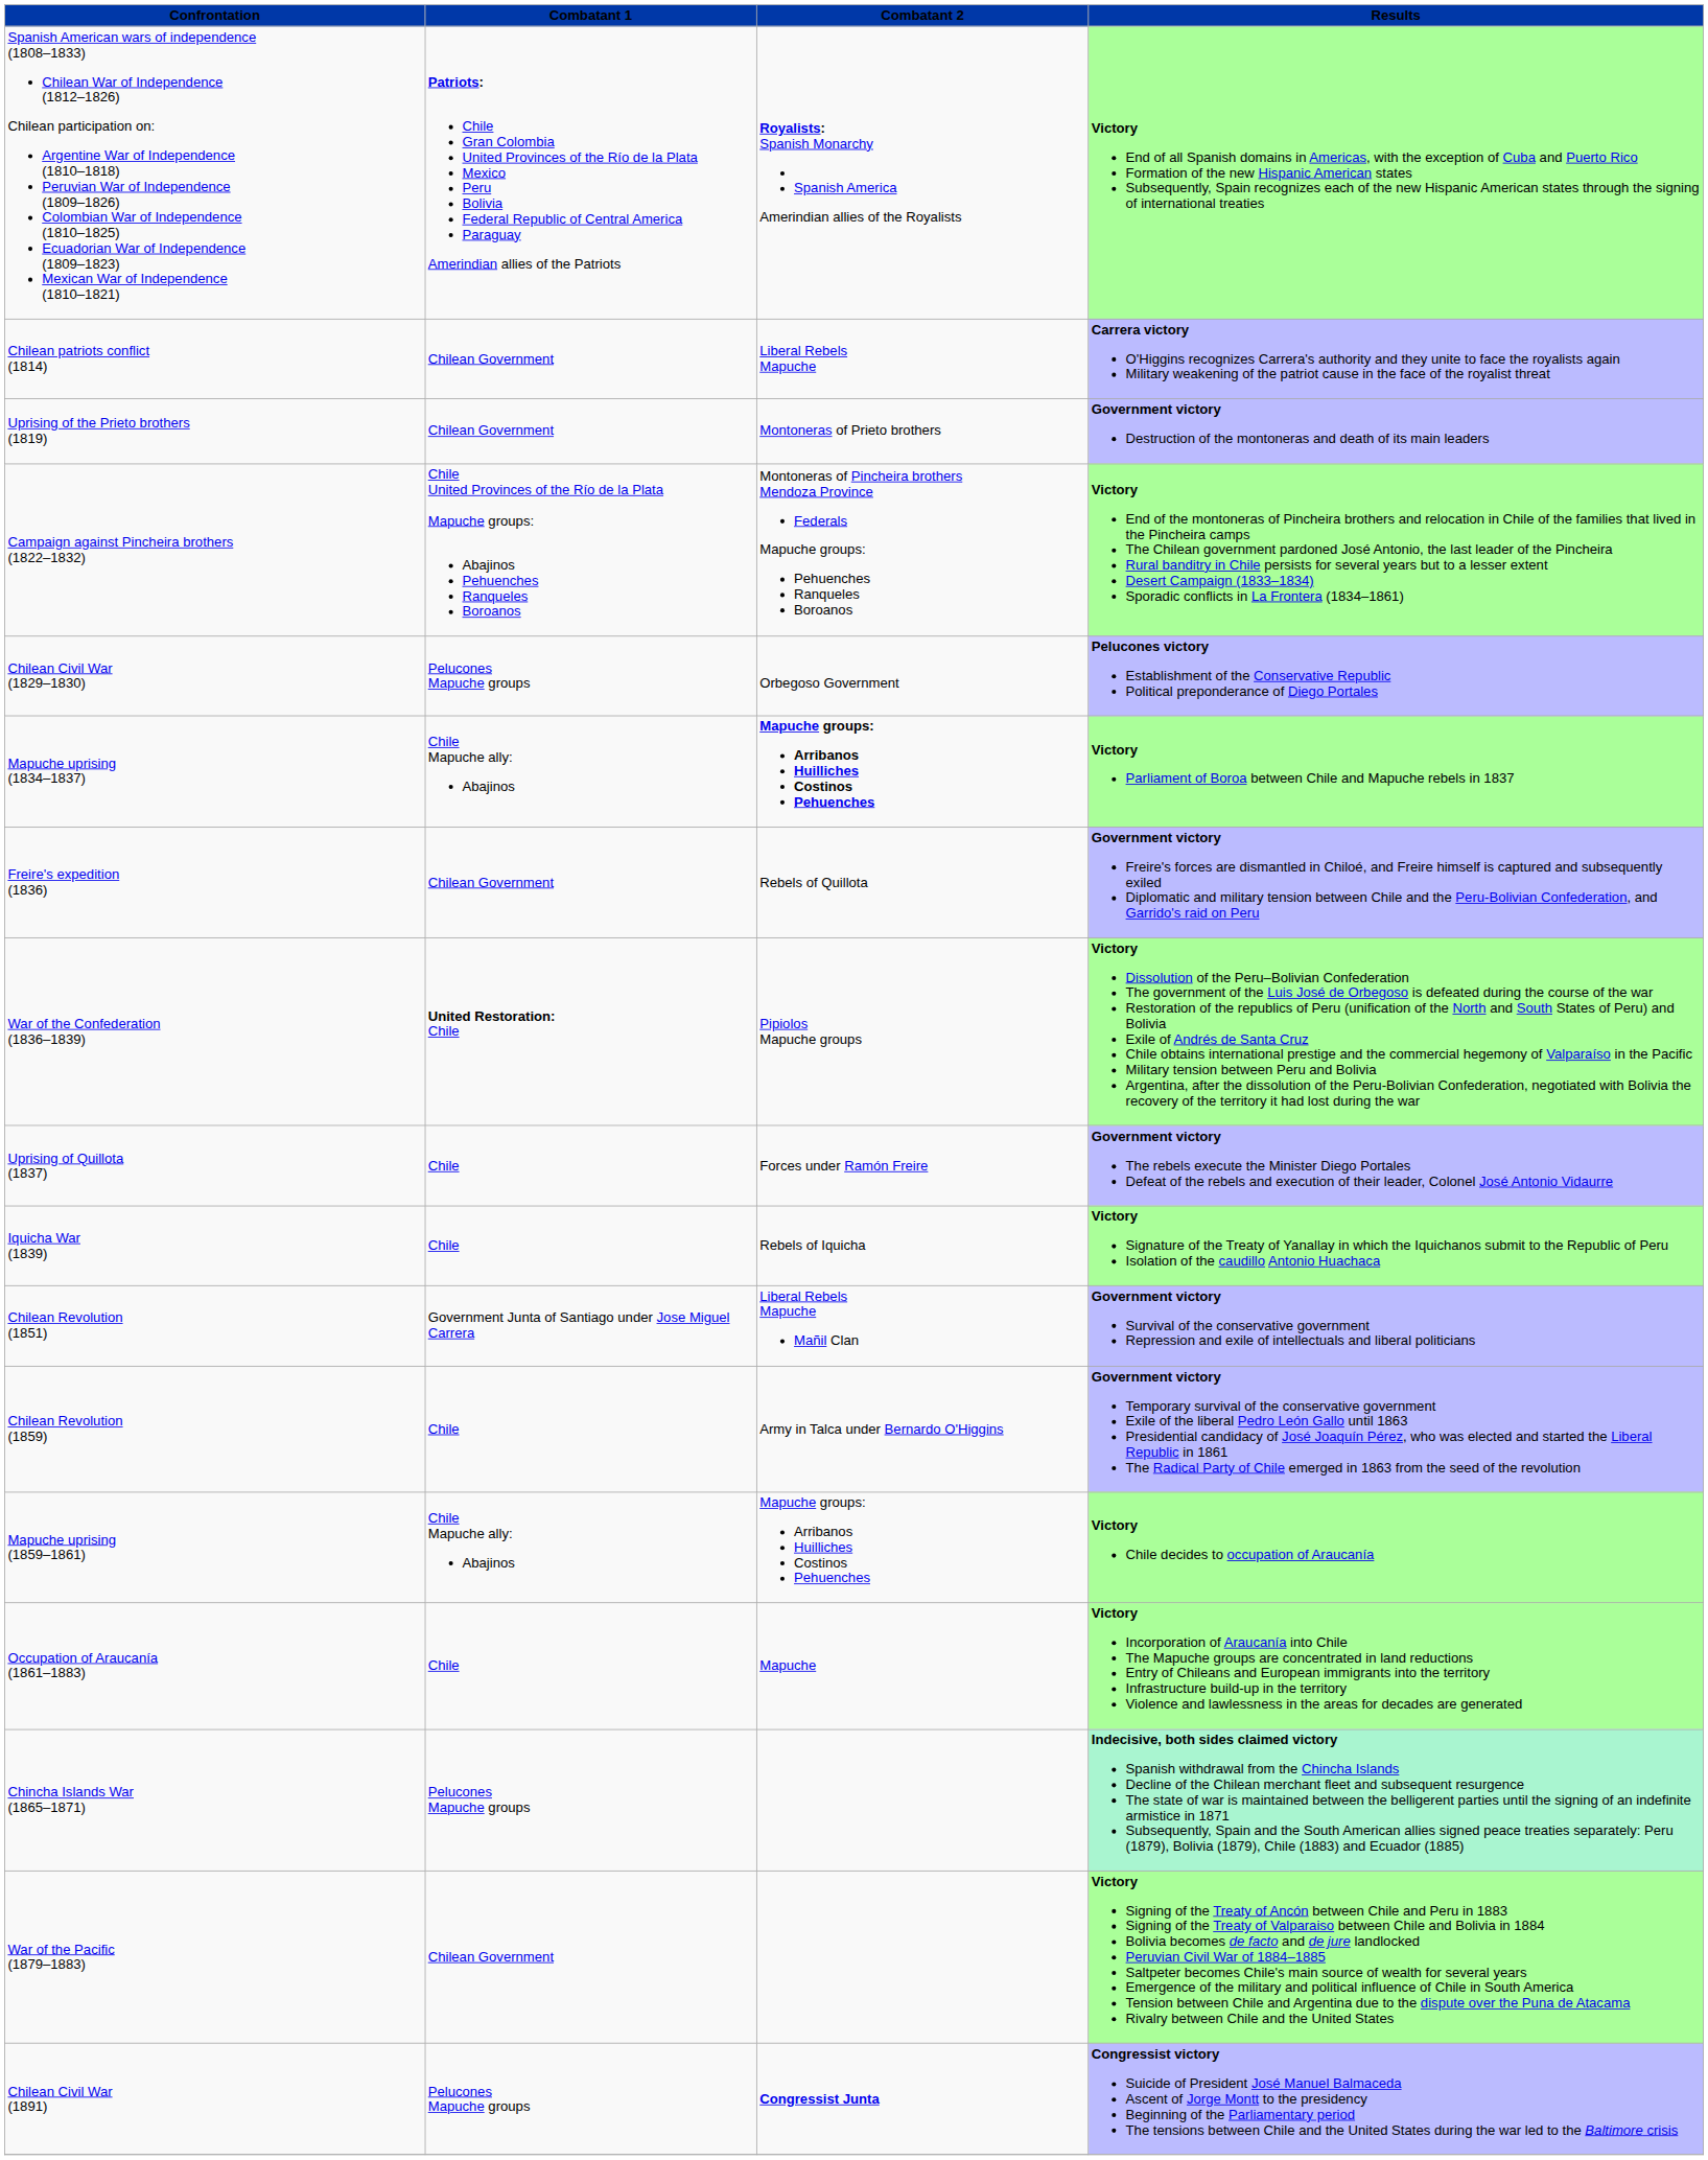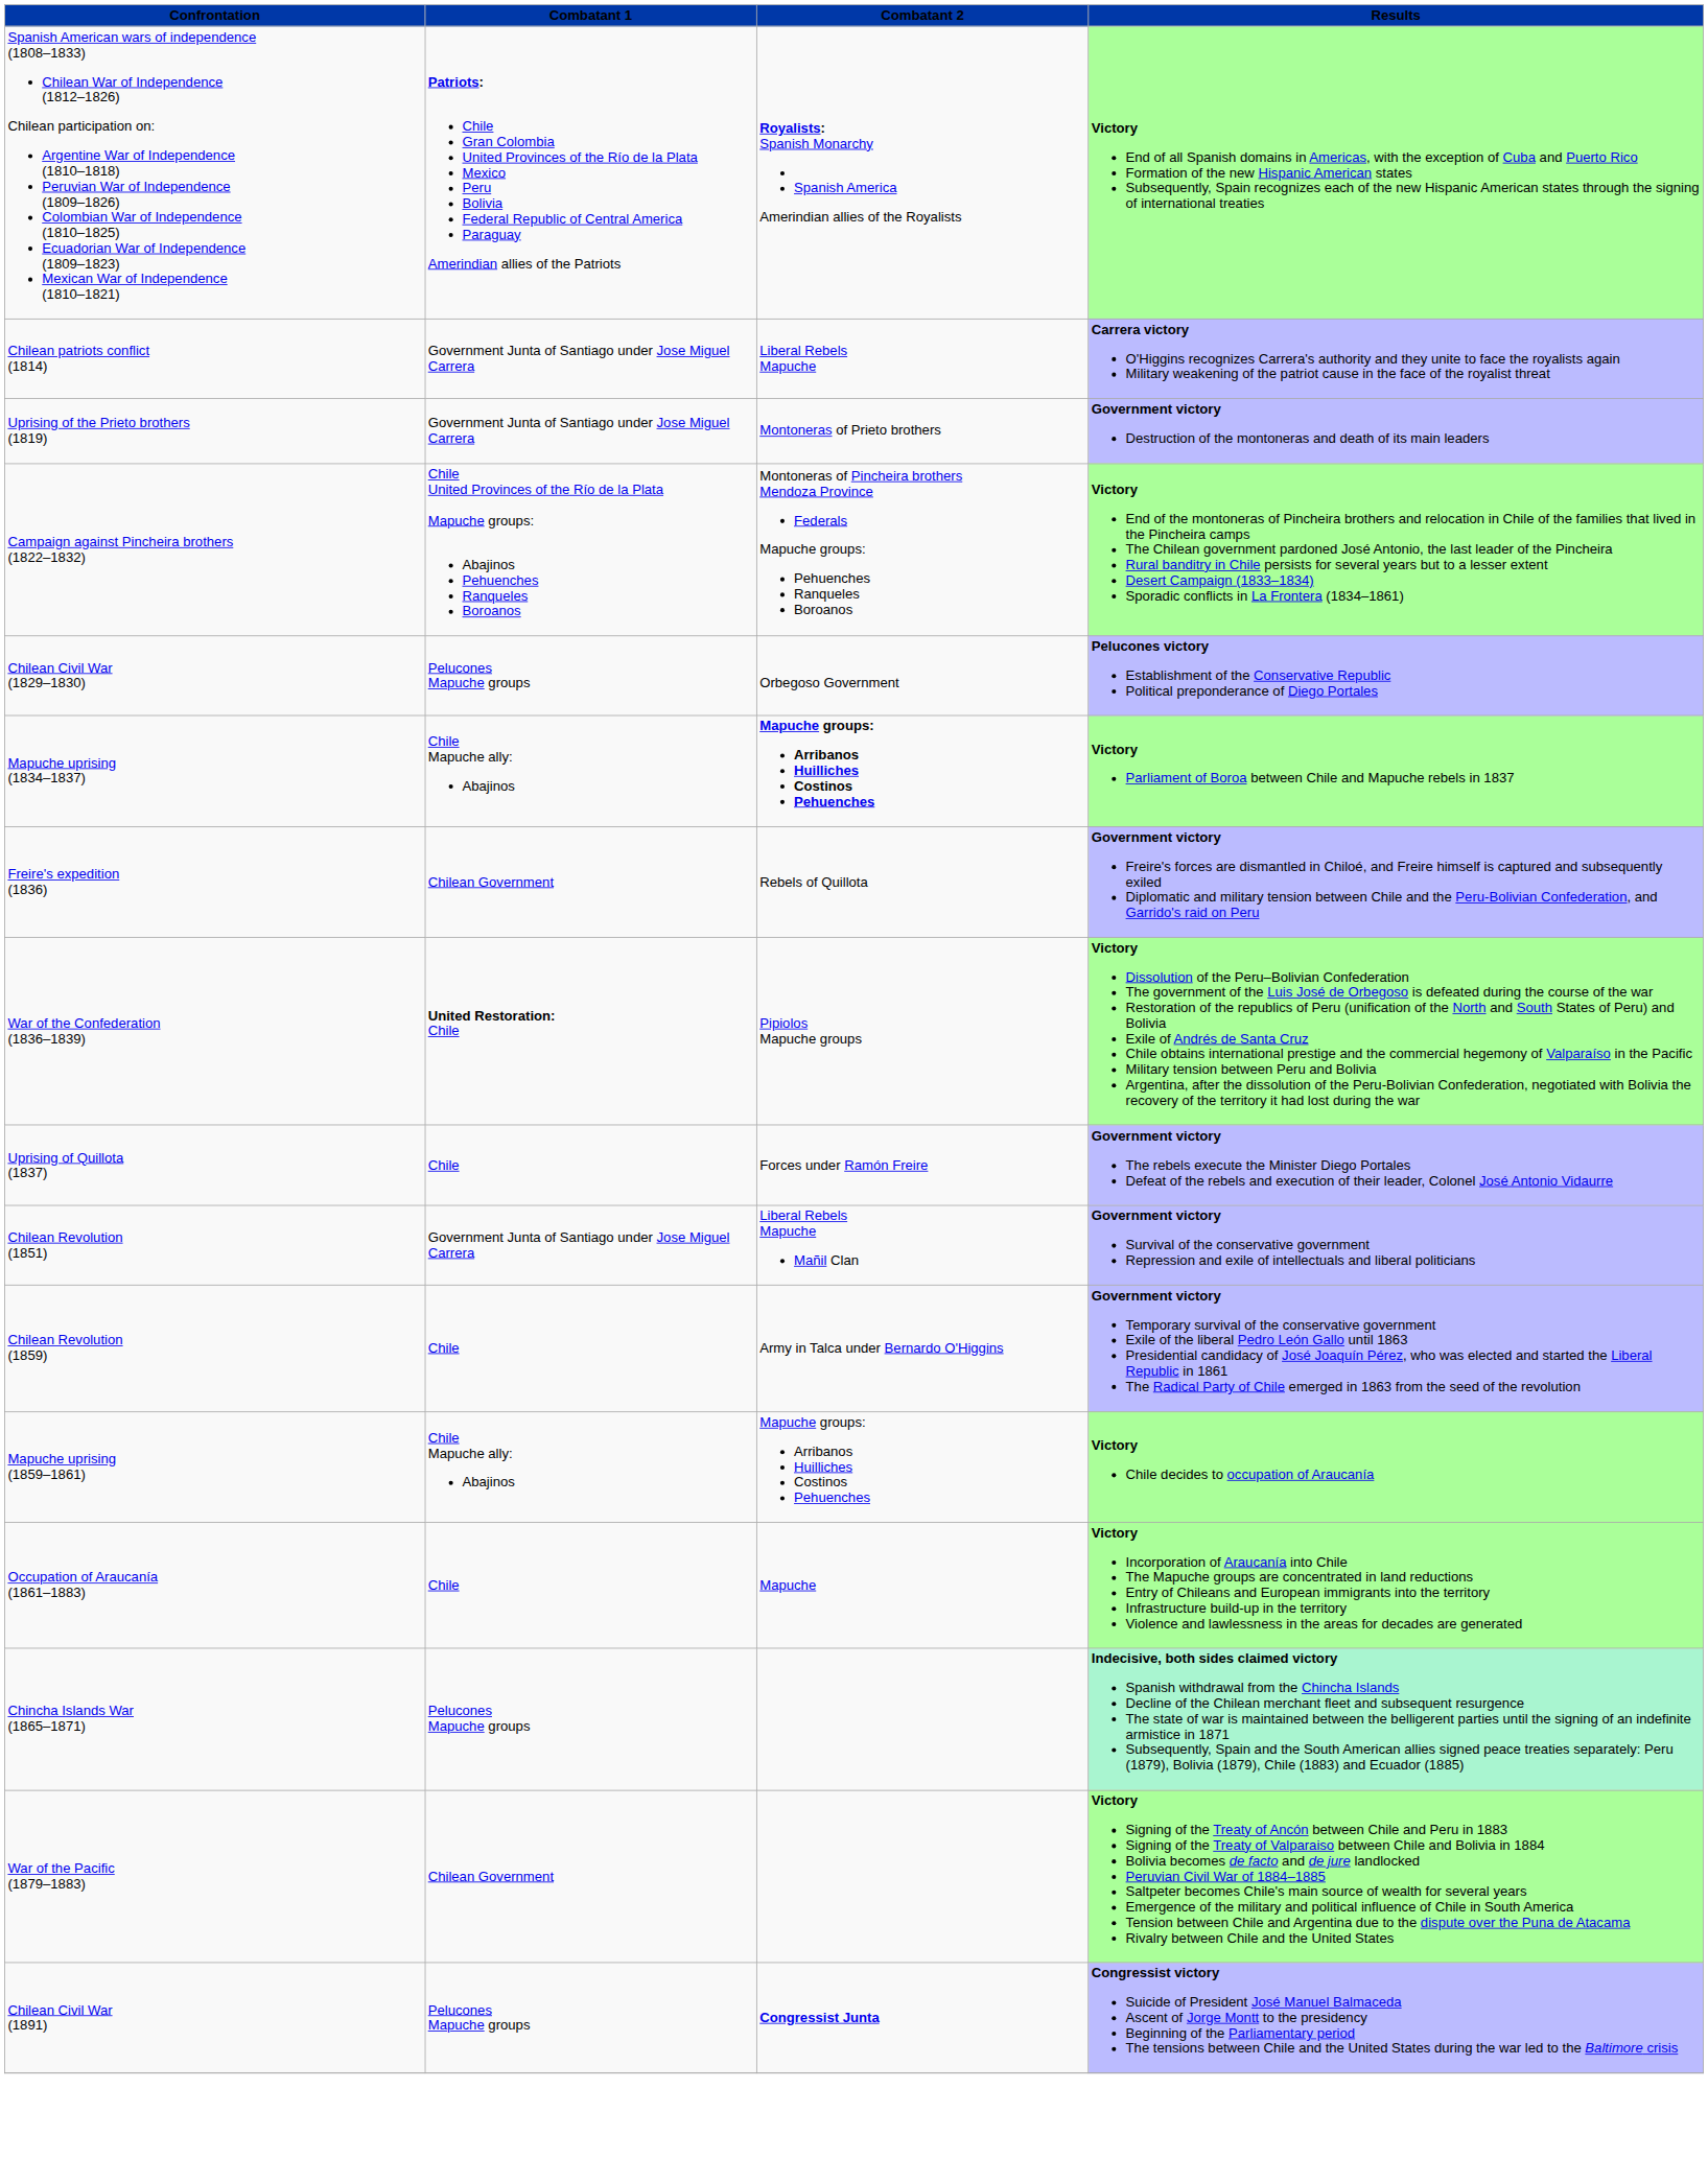Chilean patriots conflict (1814) | Combatant 1: Chilean Government -> Government Junta of Santiago under Jose Miguel Carrera
Uprising of the Prieto brothers (1819) | Combatant 1: Chilean Government -> Government Junta of Santiago under Jose Miguel Carrera
- row: Iquicha War (1839) | Chile | Rebels of Iquicha | Victory Signature of the Treaty of Yanallay in which the Iquichanos submit to the Republic of Peru Isolation of the caudillo Antonio Huachaca
